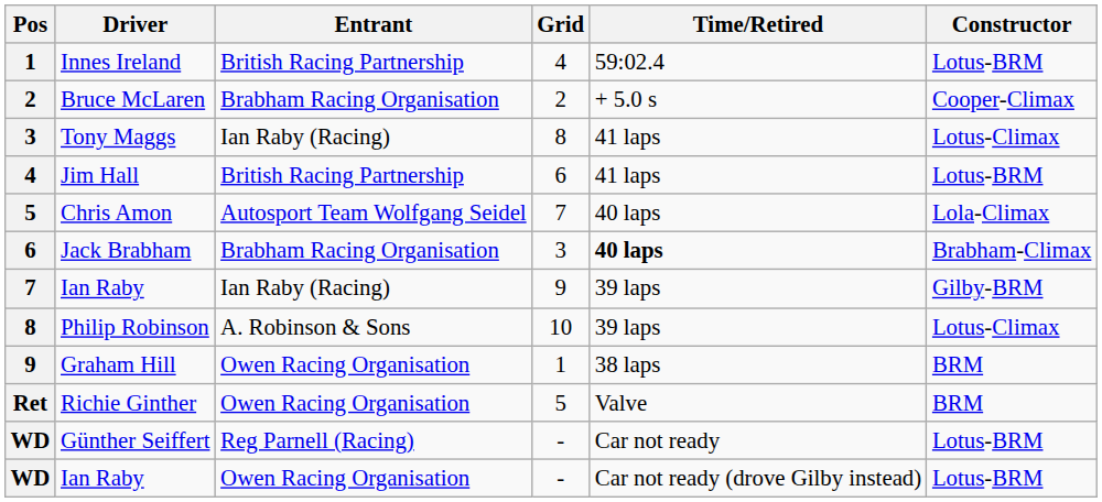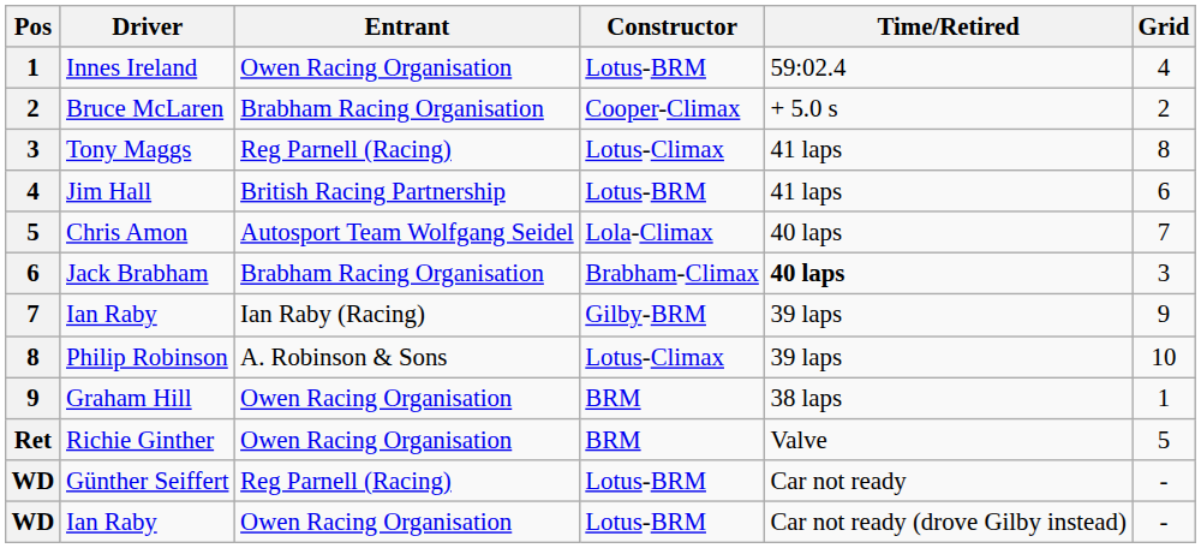columns swapped: Constructor <-> Grid
Innes Ireland | Entrant: British Racing Partnership -> Owen Racing Organisation
Tony Maggs | Entrant: Ian Raby (Racing) -> Reg Parnell (Racing)
